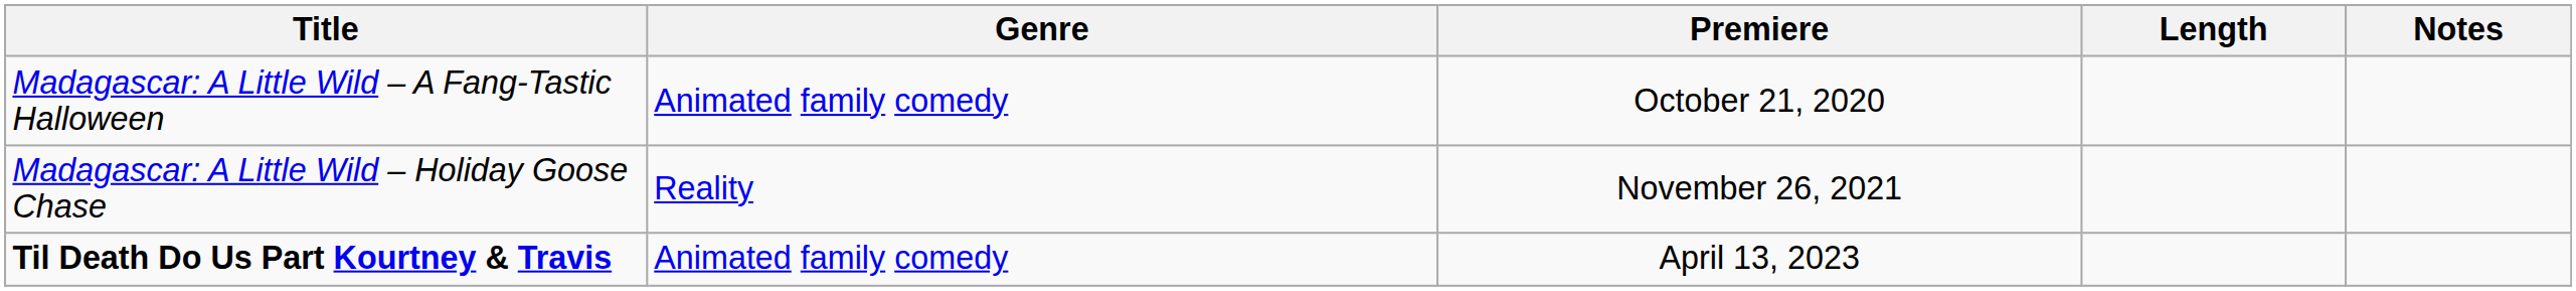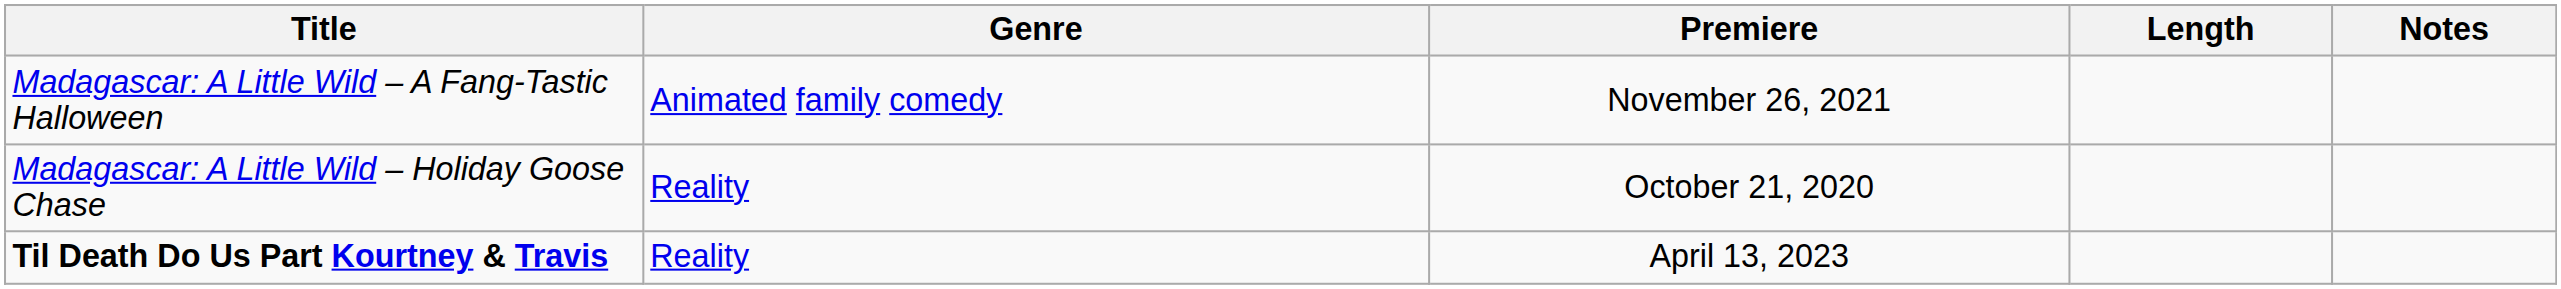Madagascar: A Little Wild – A Fang-Tastic Halloween | Premiere: October 21, 2020 -> November 26, 2021
Madagascar: A Little Wild – Holiday Goose Chase | Premiere: November 26, 2021 -> October 21, 2020
Til Death Do Us Part Kourtney & Travis | Genre: Animated family comedy -> Reality
